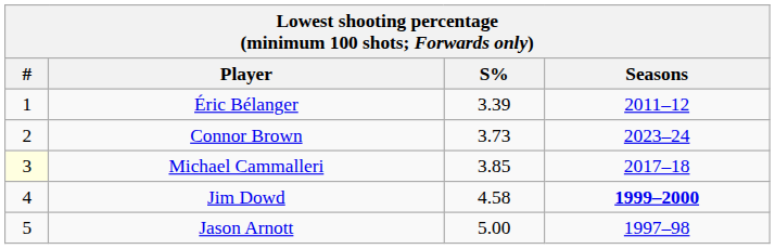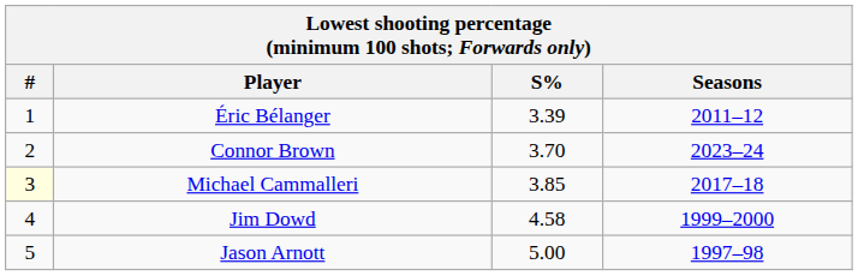Connor Brown | S%: 3.73 -> 3.70
Jim Dowd | Seasons: bold -> normal
